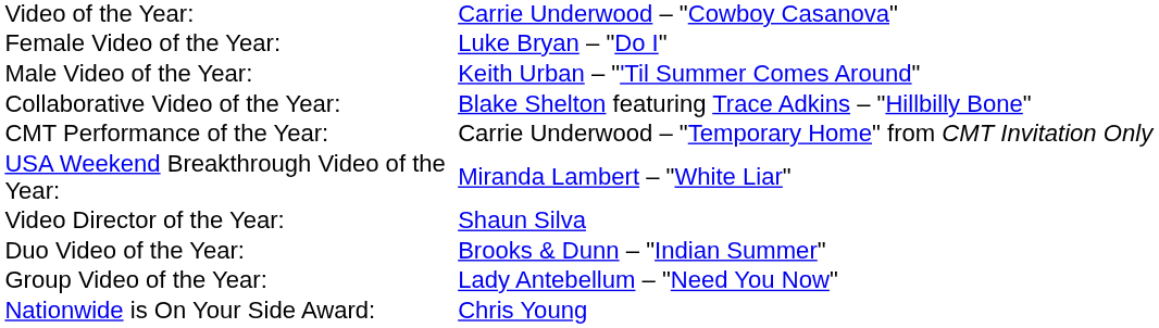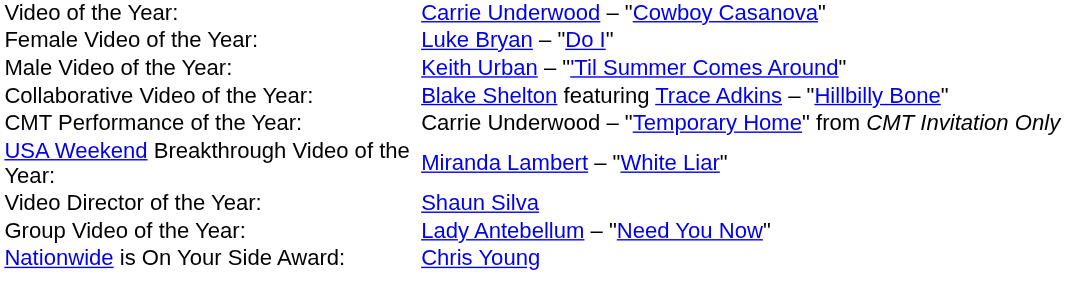- row: Duo Video of the Year: | Brooks & Dunn – "Indian Summer"
